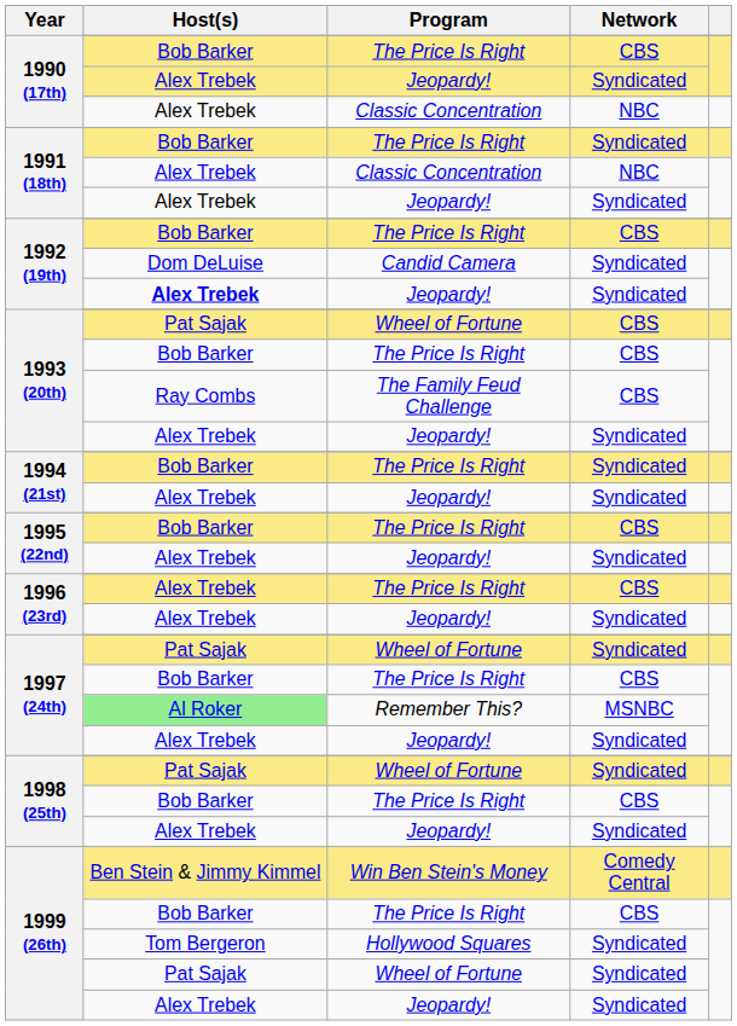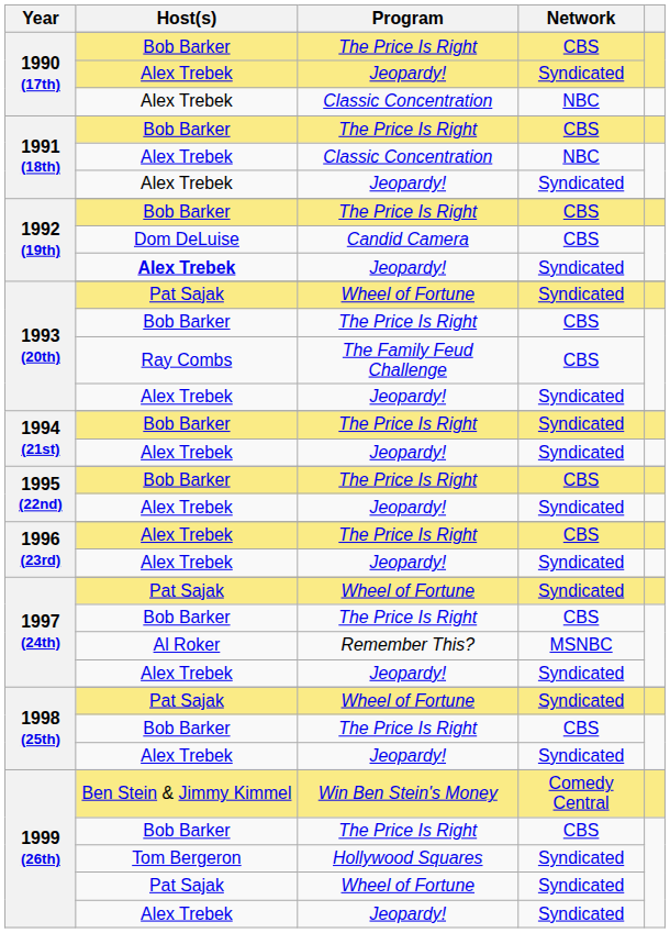1991 (18th) / The Price Is Right | Network: Syndicated -> CBS
1992 (19th) / Candid Camera | Network: Syndicated -> CBS
1993 (20th) / Wheel of Fortune | Network: CBS -> Syndicated
1997 (24th) / Remember This? | Host(s): lightgreen background -> no background
